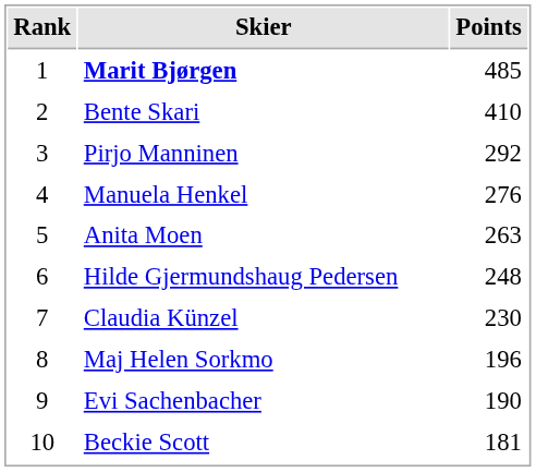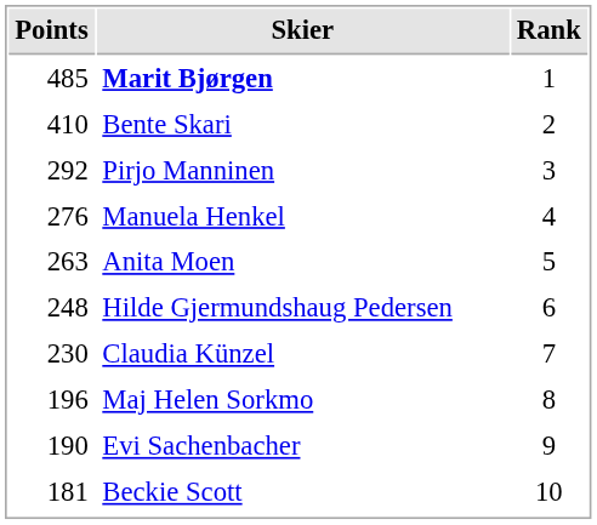columns swapped: Rank <-> Points
